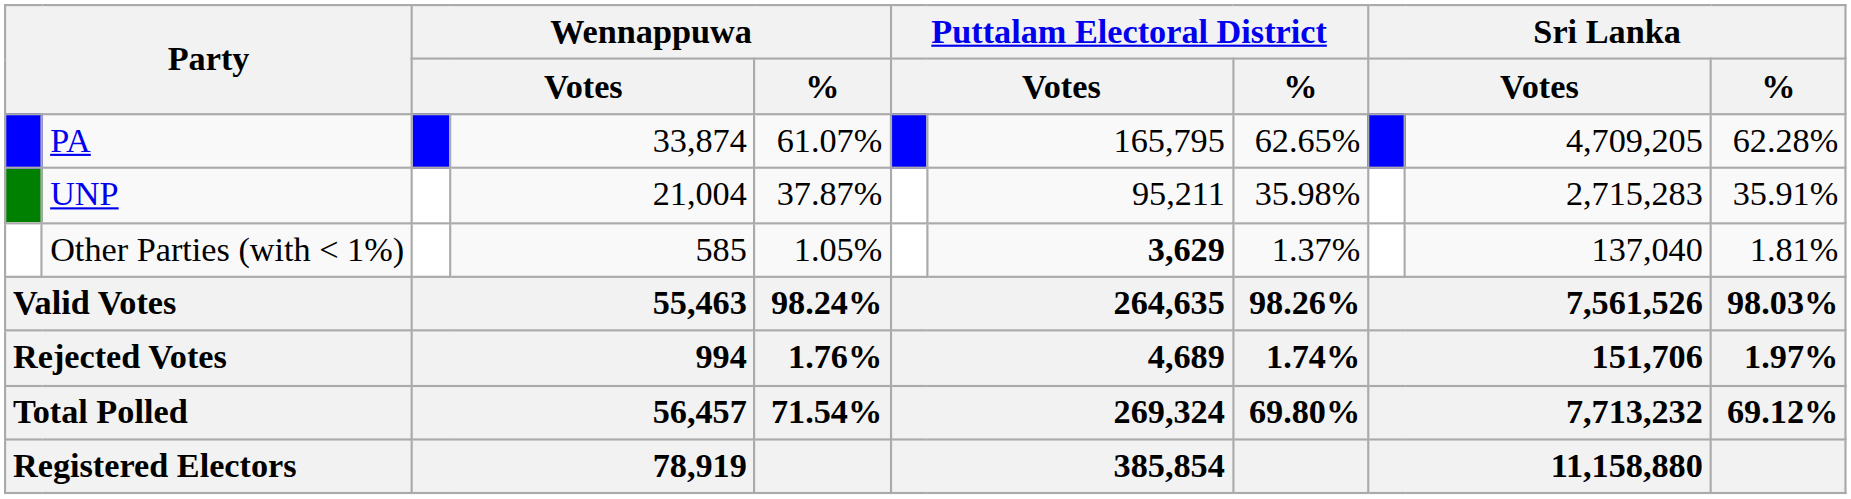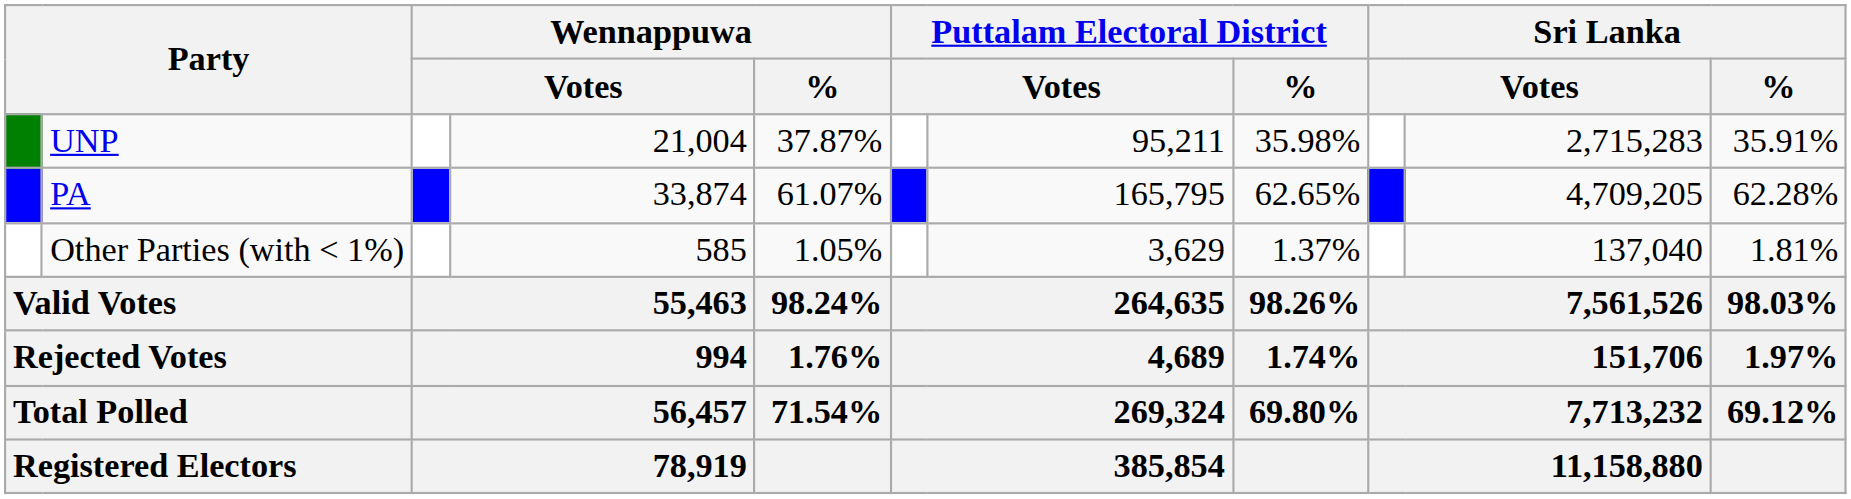rows swapped: PA <-> UNP
Other Parties (with < 1%) | column 7: bold -> normal
